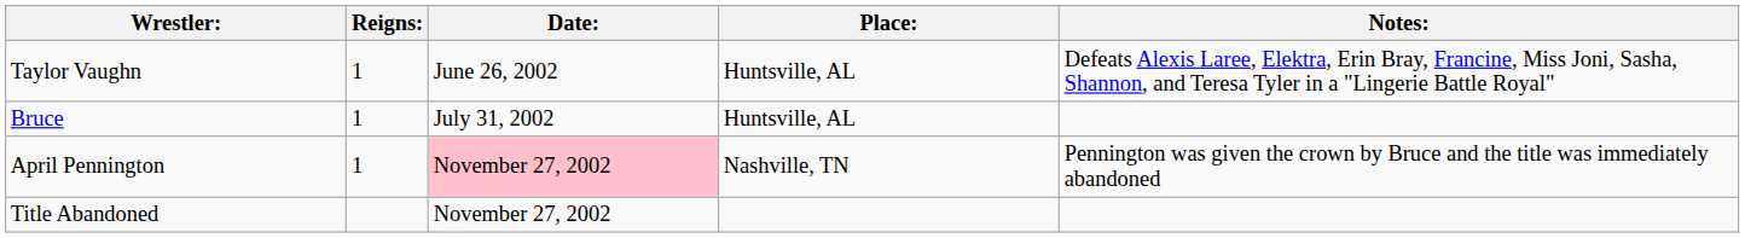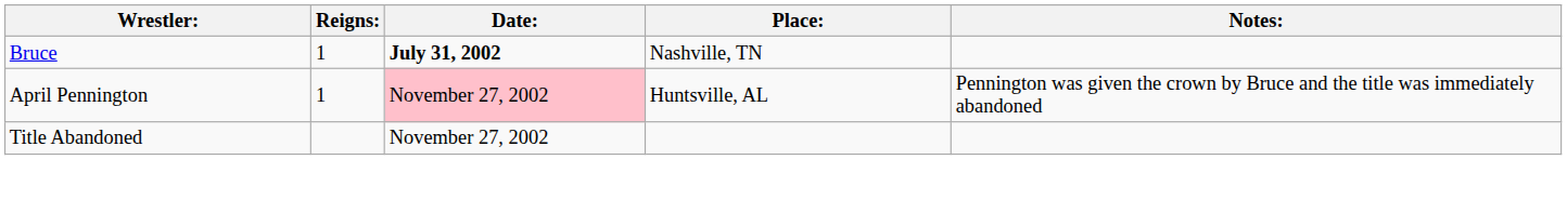- row: Taylor Vaughn | 1 | June 26, 2002 | Huntsville, AL | Defeats Alexis Laree, Elektra, Erin Bray, Francine, Miss Joni, Sasha, Shannon, and Teresa Tyler in a "Lingerie Battle Royal"
Bruce | Date:: normal -> bold
Bruce | Place:: Huntsville, AL -> Nashville, TN
April Pennington | Place:: Nashville, TN -> Huntsville, AL
